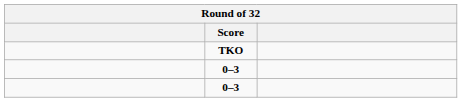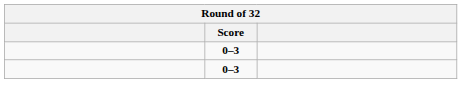- row: TKO
